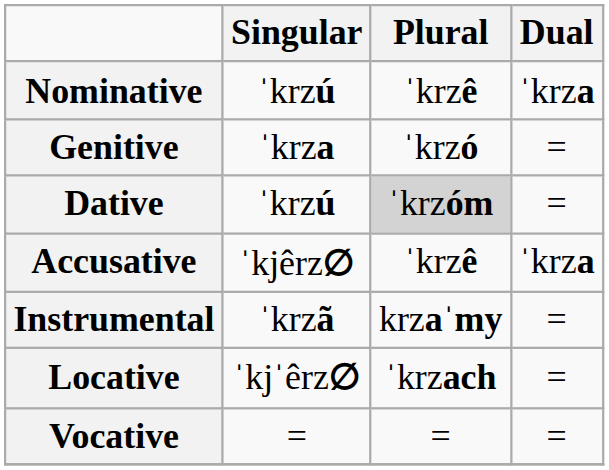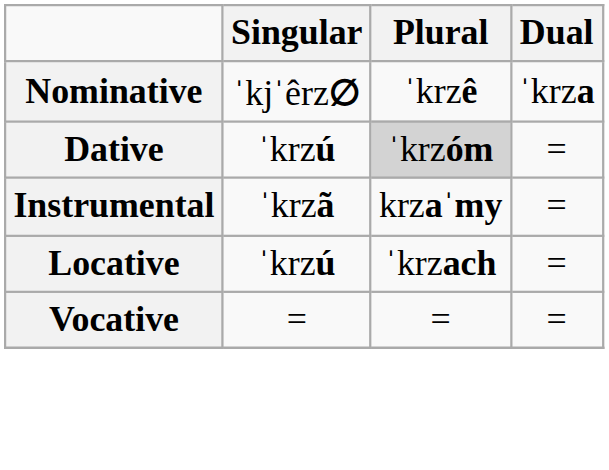Nominative | Singular: ˈkrzú -> ˈkjˈêrz∅
- row: Genitive | ˈkrza | ˈkrzó | =
- row: Accusative | ˈkjêrz∅ | ˈkrzê | ˈkrza
Locative | Singular: ˈkjˈêrz∅ -> ˈkrzú
